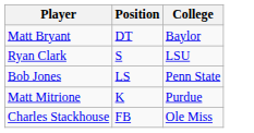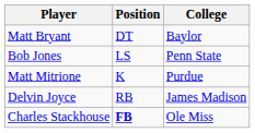- row: Ryan Clark | S | LSU
+ row: Delvin Joyce | RB | James Madison
Charles Stackhouse | Position: normal -> bold
